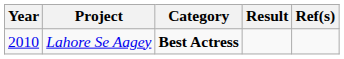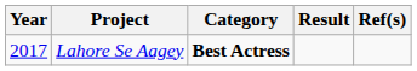Lahore Se Aagey | Year: 2010 -> 2017
